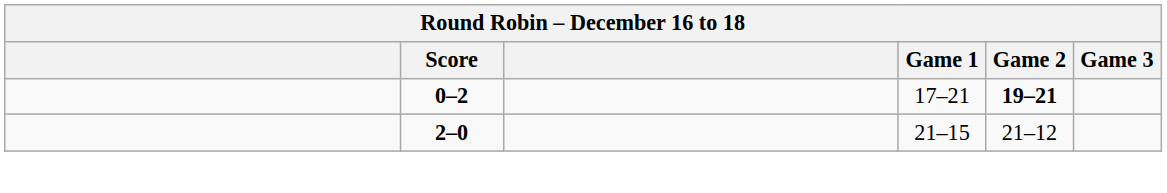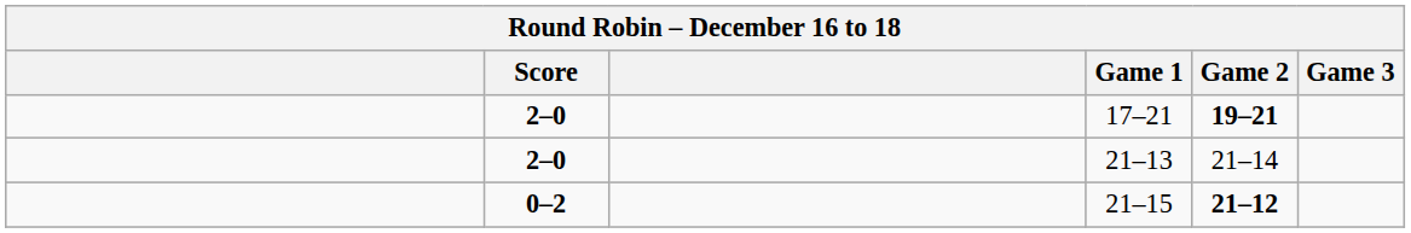17–21 | Score: 0–2 -> 2–0
+ row: 2–0 | 21–13 | 21–14
21–15 | Score: 2–0 -> 0–2
21–15 | Game 2: normal -> bold
